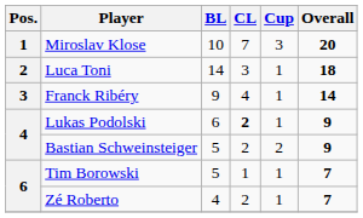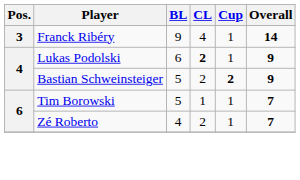- row: 1 | Miroslav Klose | 10 | 7 | 3 | 20
- row: 2 | Luca Toni | 14 | 3 | 1 | 18
Bastian Schweinsteiger | Cup: normal -> bold
